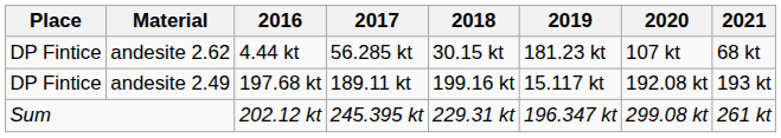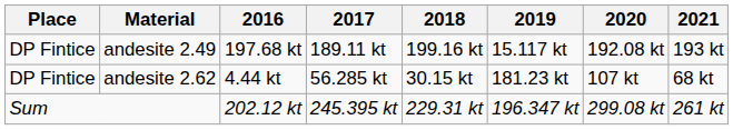rows swapped: andesite 2.49 <-> andesite 2.62
